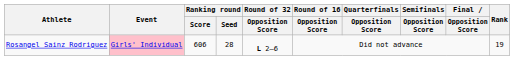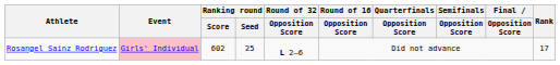Rosangel Sainz Rodriguez | Ranking round / Score: 606 -> 602
Rosangel Sainz Rodriguez | Ranking round / Seed: 28 -> 25
Rosangel Sainz Rodriguez | Rank: 19 -> 17
